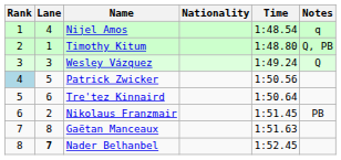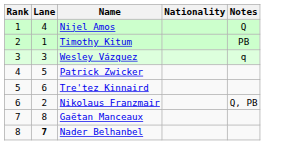- column: Time | 1:48.54 | 1:48.80 | 1:49.24 | 1:50.56 | 1:50.64 | 1:51.45 | 1:51.63 | 1:52.45
Nijel Amos | Notes: q -> Q
Timothy Kitum | Notes: Q, PB -> PB
Wesley Vázquez | Notes: Q -> q
Patrick Zwicker | Rank: lightblue background -> no background
Nikolaus Franzmair | Notes: PB -> Q, PB
